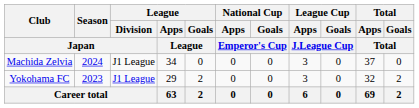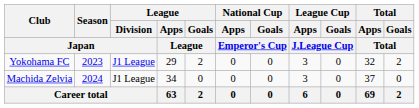rows swapped: Yokohama FC <-> Machida Zelvia
